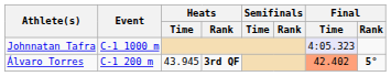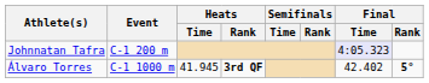Johnnatan Tafra | Event: C-1 1000 m -> C-1 200 m
Álvaro Torres | Event: C-1 200 m -> C-1 1000 m
Álvaro Torres | Heats / Time: 43.945 -> 41.945
Álvaro Torres | Final / Time: lightsalmon background -> no background
